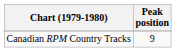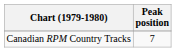Canadian RPM Country Tracks | Peak position: 9 -> 7
